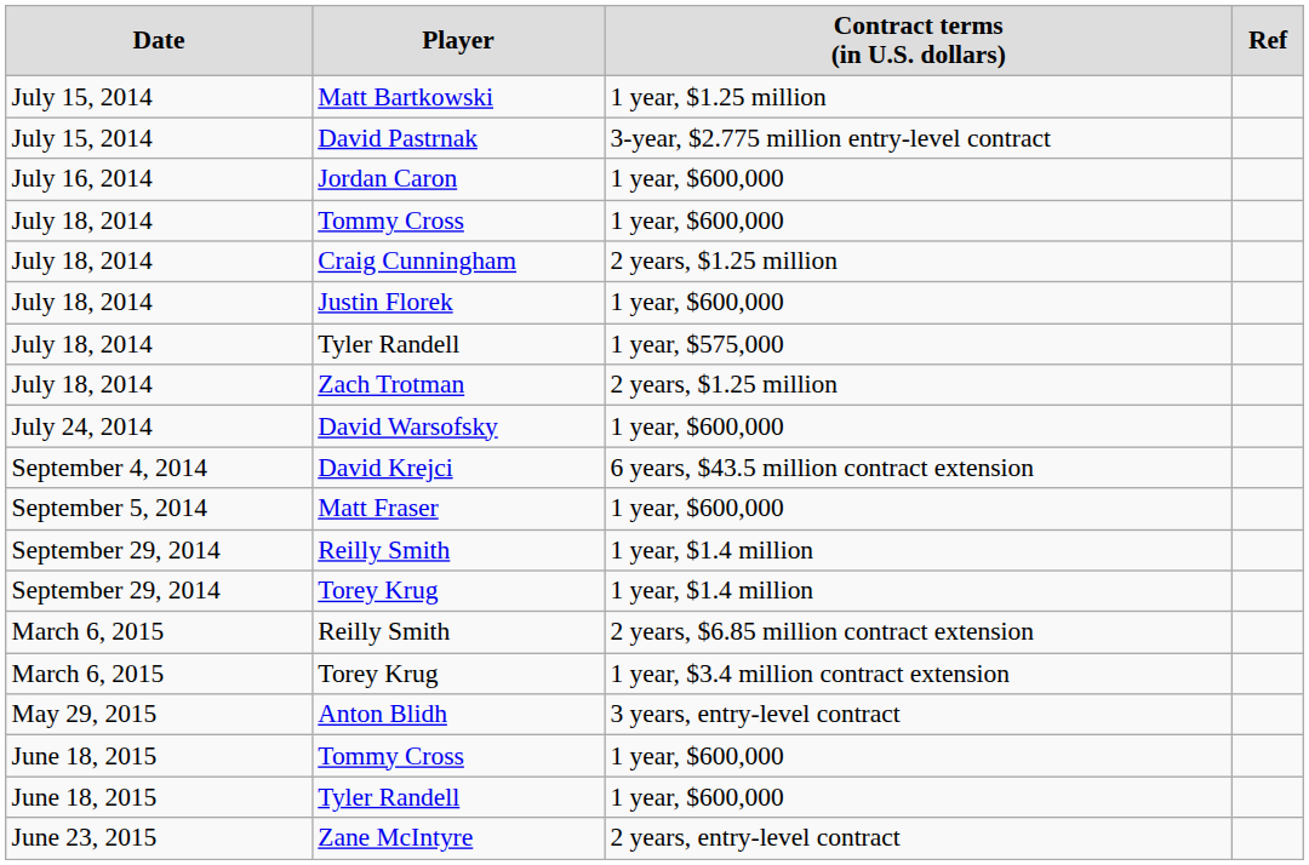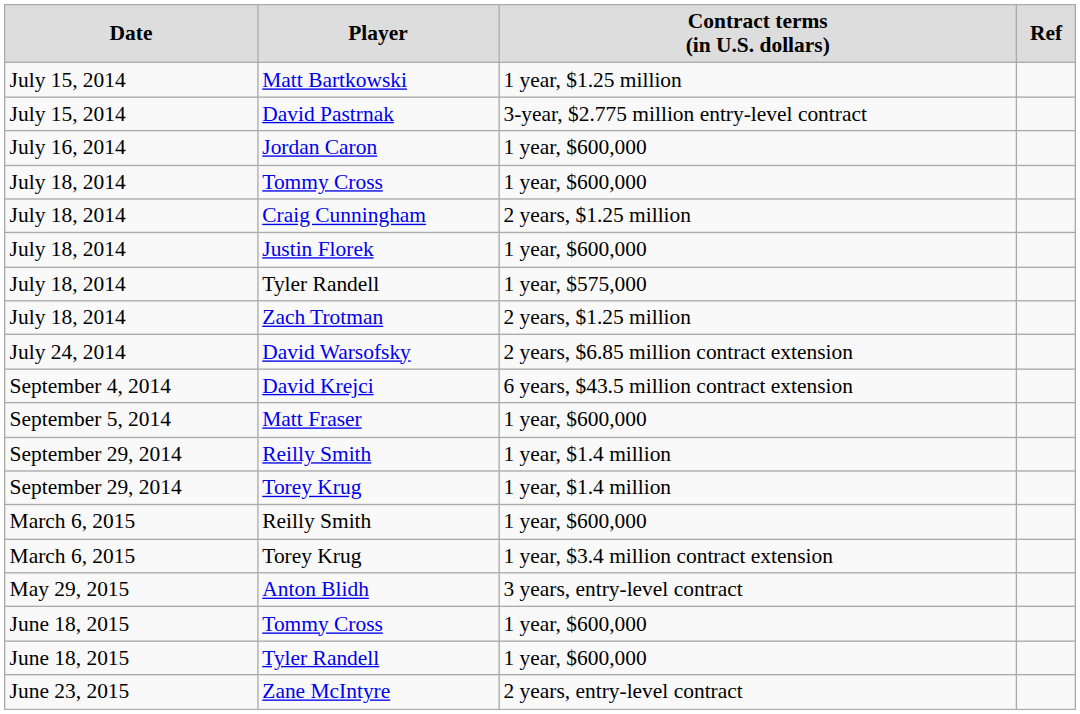David Warsofsky | column 3: 1 year, $600,000 -> 2 years, $6.85 million contract extension
March 6, 2015 / Reilly Smith | column 3: 2 years, $6.85 million contract extension -> 1 year, $600,000
